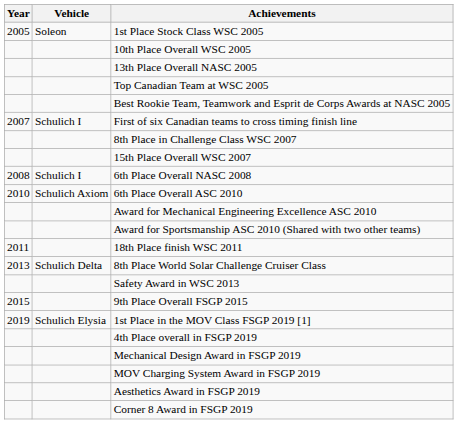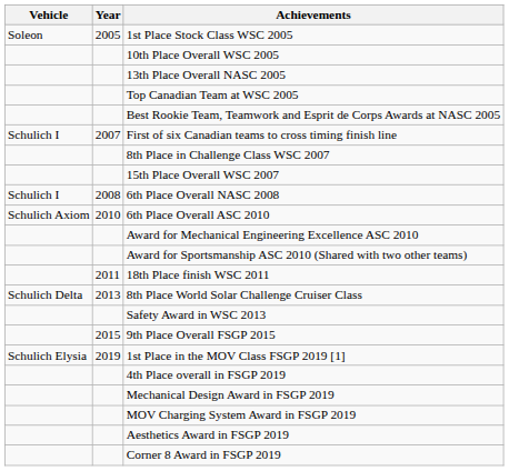columns swapped: Year <-> Vehicle
